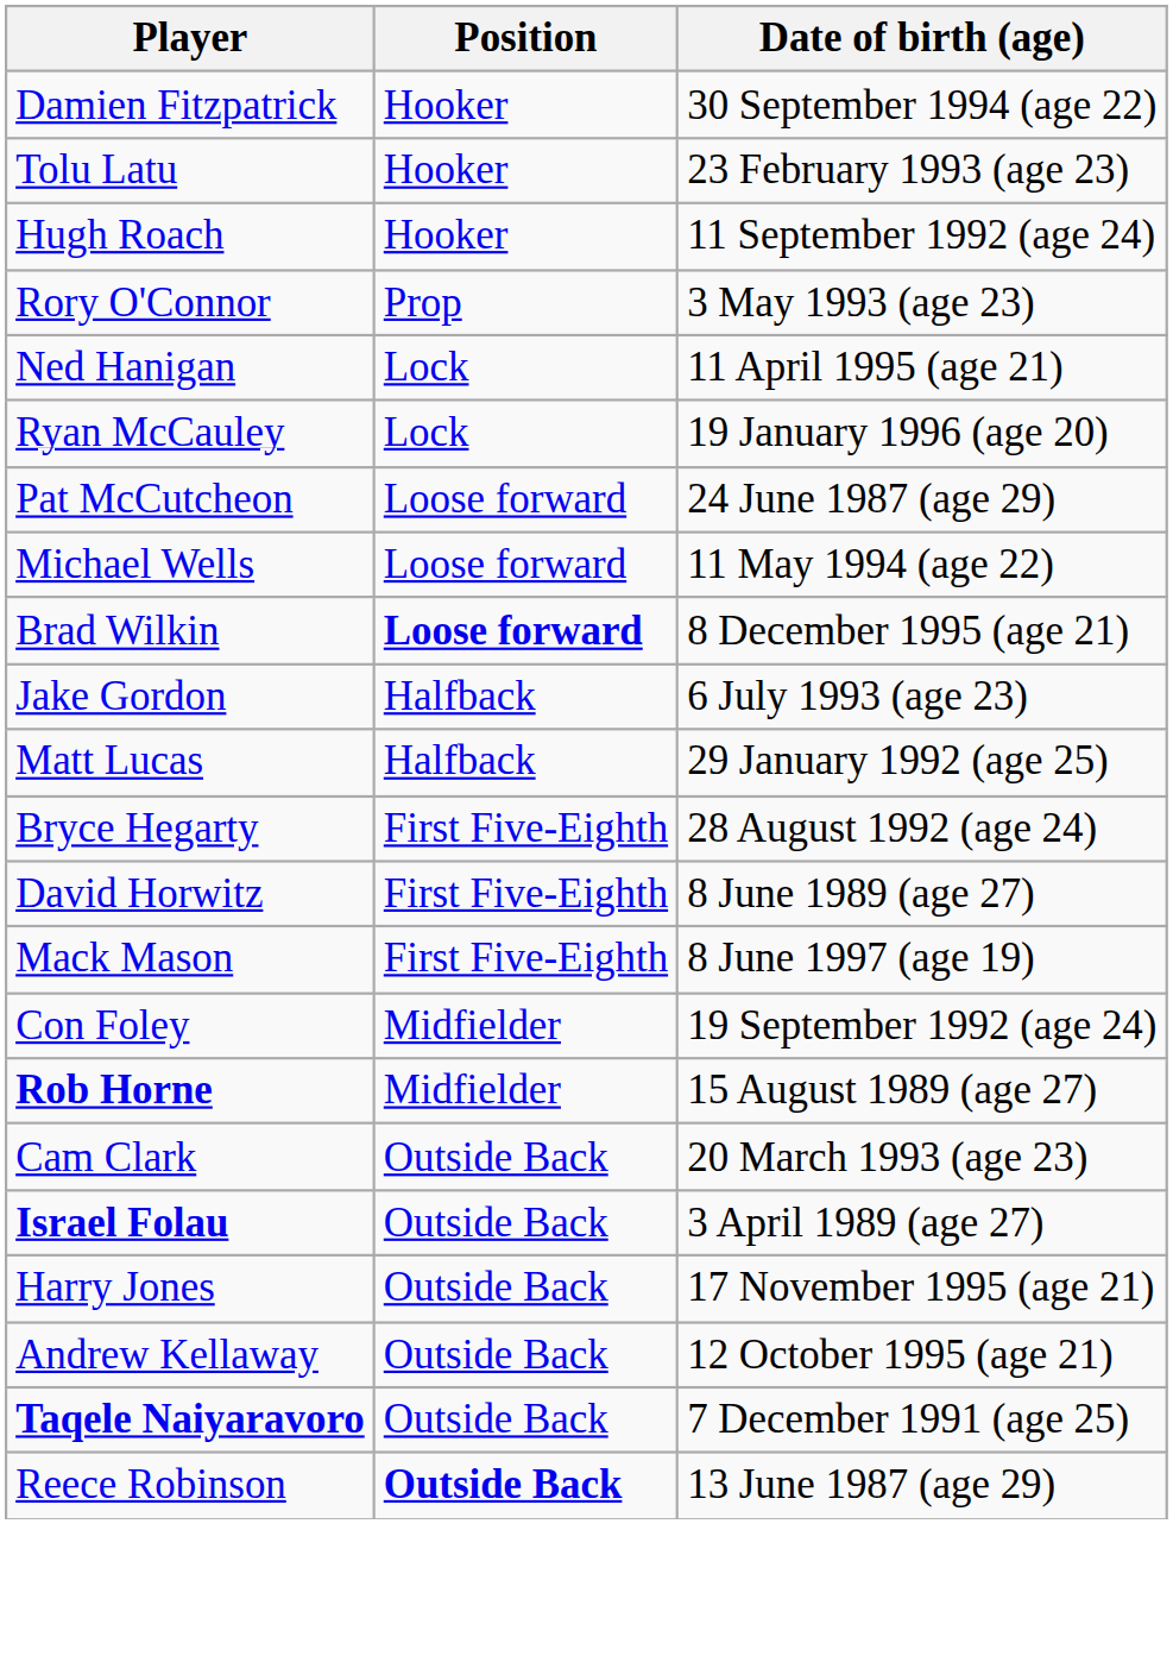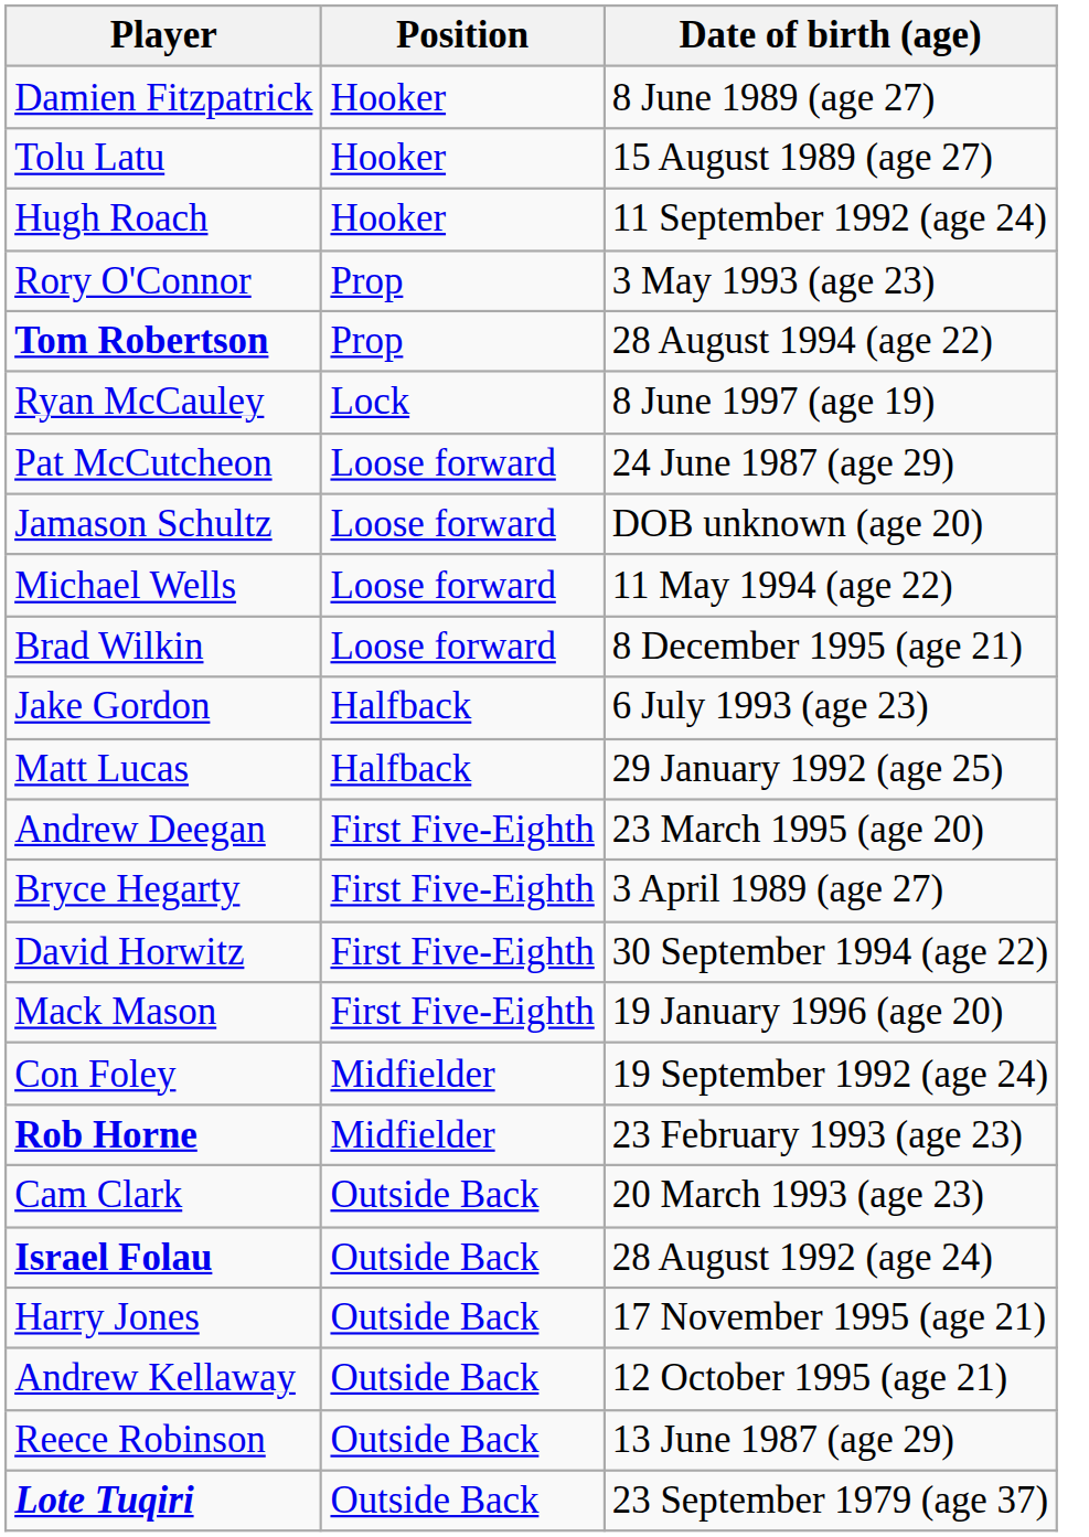Damien Fitzpatrick | Date of birth (age): 30 September 1994 (age 22) -> 8 June 1989 (age 27)
Tolu Latu | Date of birth (age): 23 February 1993 (age 23) -> 15 August 1989 (age 27)
+ row: Tom Robertson | Prop | 28 August 1994 (age 22)
- row: Ned Hanigan | Lock | 11 April 1995 (age 21)
Ryan McCauley | Date of birth (age): 19 January 1996 (age 20) -> 8 June 1997 (age 19)
+ row: Jamason Schultz | Loose forward | DOB unknown (age 20)
Brad Wilkin | Position: bold -> normal
+ row: Andrew Deegan | First Five-Eighth | 23 March 1995 (age 20)
Bryce Hegarty | Date of birth (age): 28 August 1992 (age 24) -> 3 April 1989 (age 27)
David Horwitz | Date of birth (age): 8 June 1989 (age 27) -> 30 September 1994 (age 22)
Mack Mason | Date of birth (age): 8 June 1997 (age 19) -> 19 January 1996 (age 20)
Rob Horne | Date of birth (age): 15 August 1989 (age 27) -> 23 February 1993 (age 23)
Israel Folau | Date of birth (age): 3 April 1989 (age 27) -> 28 August 1992 (age 24)
- row: Taqele Naiyaravoro | Outside Back | 7 December 1991 (age 25)
Reece Robinson | Position: bold -> normal
+ row: Lote Tuqiri | Outside Back | 23 September 1979 (age 37)
